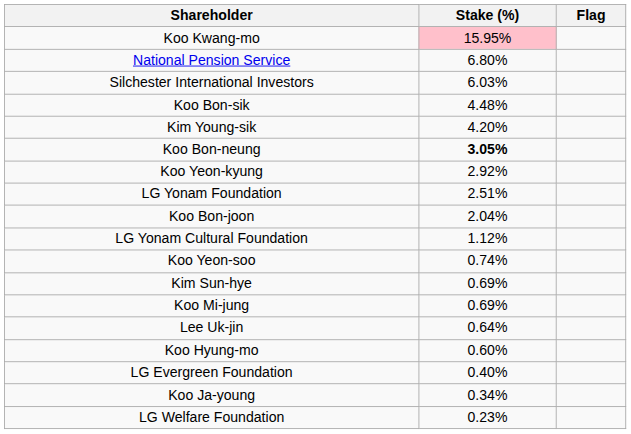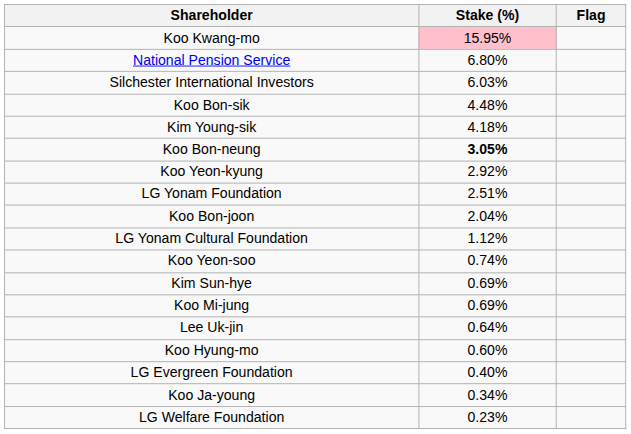Kim Young-sik | Stake (%): 4.20% -> 4.18%
